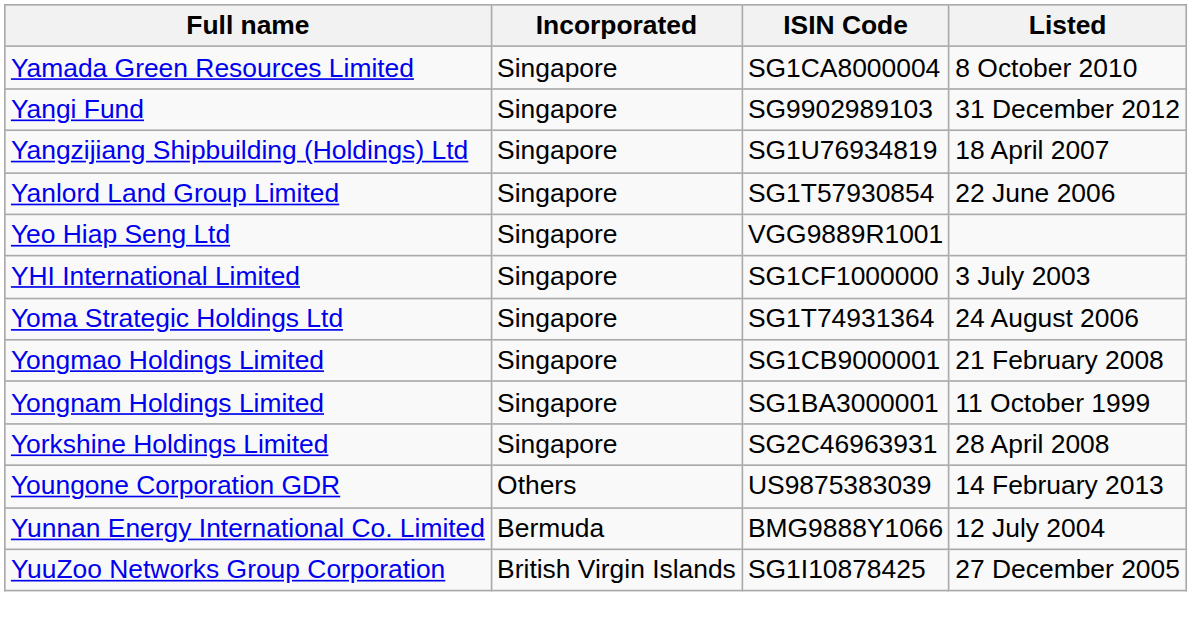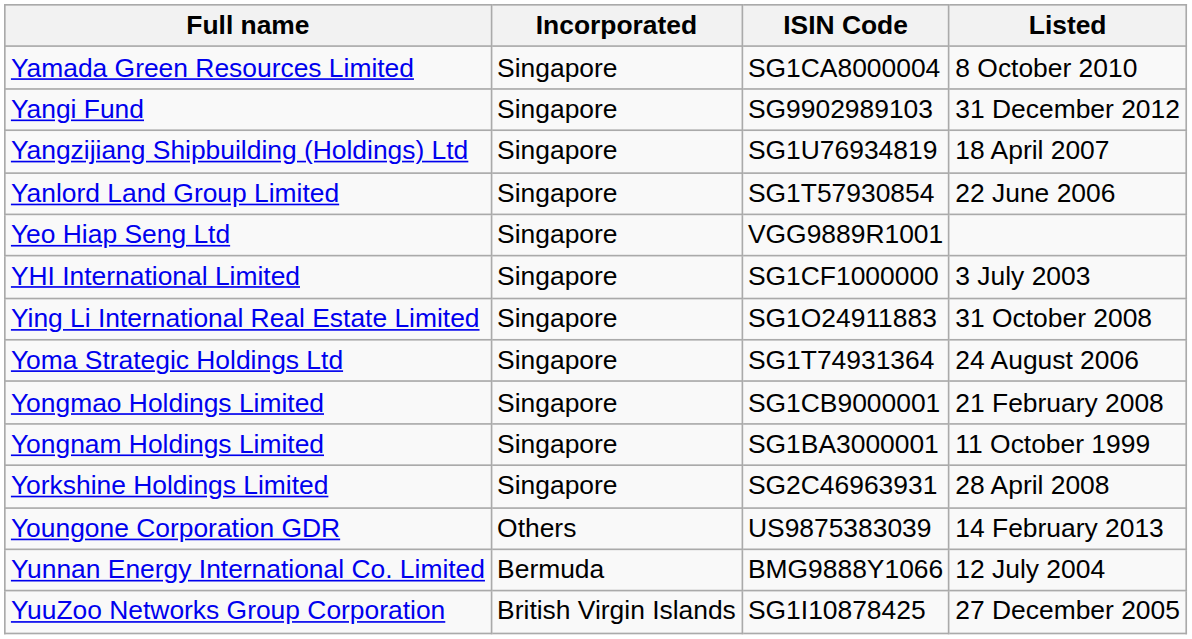+ row: Ying Li International Real Estate Limited | Singapore | SG1O24911883 | 31 October 2008
